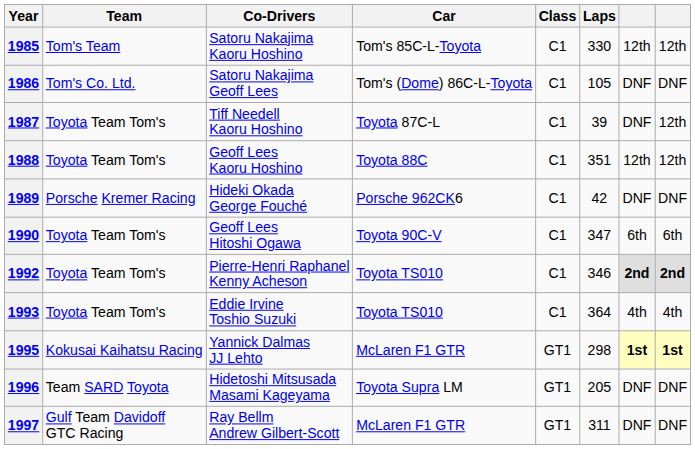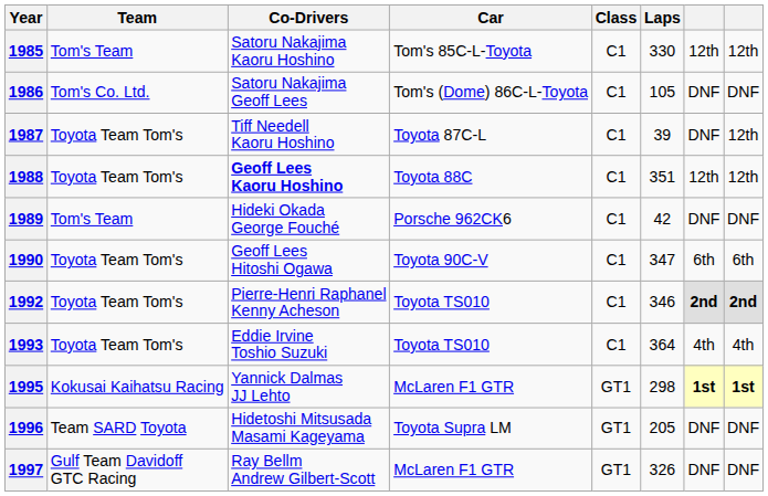1988 | Co-Drivers: normal -> bold
1989 | Team: Porsche Kremer Racing -> Tom's Team
1997 | Laps: 311 -> 326
